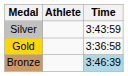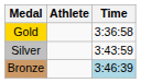rows swapped: Gold <-> Silver
